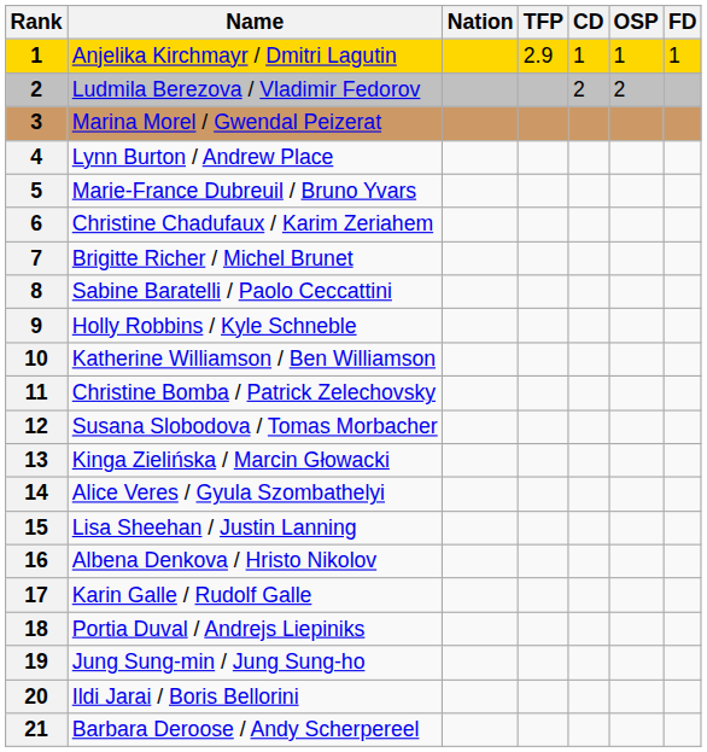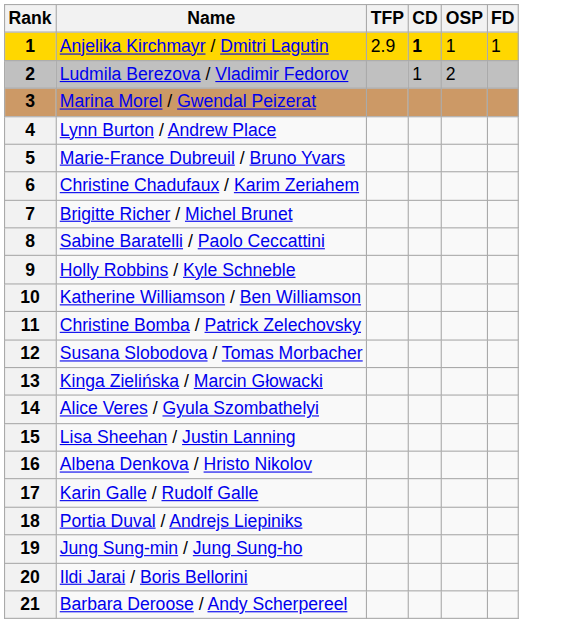- column: Nation
Anjelika Kirchmayr / Dmitri Lagutin | CD: normal -> bold
Ludmila Berezova / Vladimir Fedorov | CD: 2 -> 1
